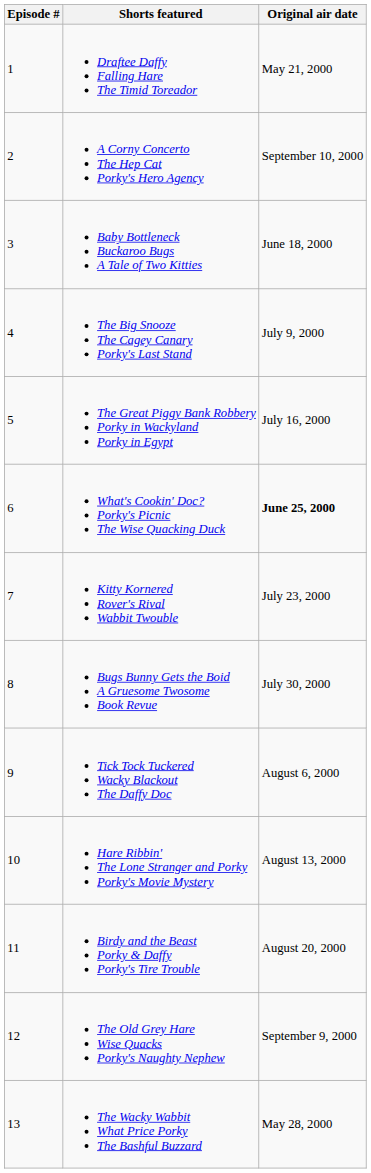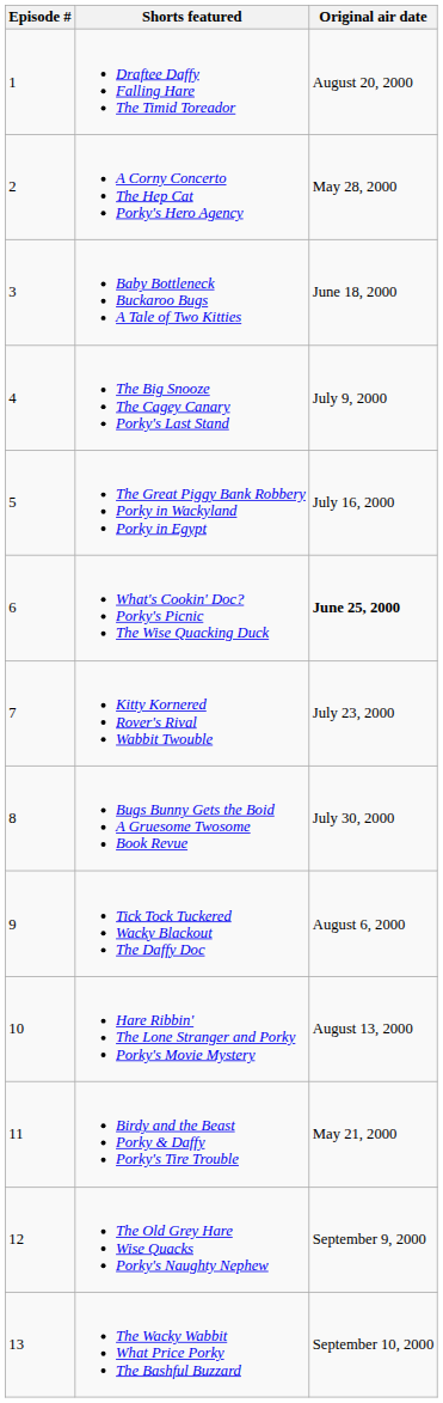Draftee Daffy Falling Hare The Timid Toreador | Original air date: May 21, 2000 -> August 20, 2000
A Corny Concerto The Hep Cat Porky's Hero Agency | Original air date: September 10, 2000 -> May 28, 2000
Birdy and the Beast Porky & Daffy Porky's Tire Trouble | Original air date: August 20, 2000 -> May 21, 2000
The Wacky Wabbit What Price Porky The Bashful Buzzard | Original air date: May 28, 2000 -> September 10, 2000
